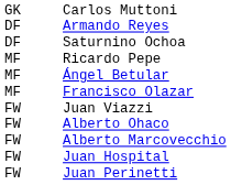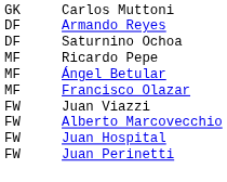- row: FW | Alberto Ohaco
